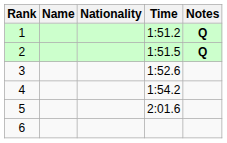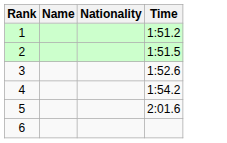- column: Notes | Q | Q
